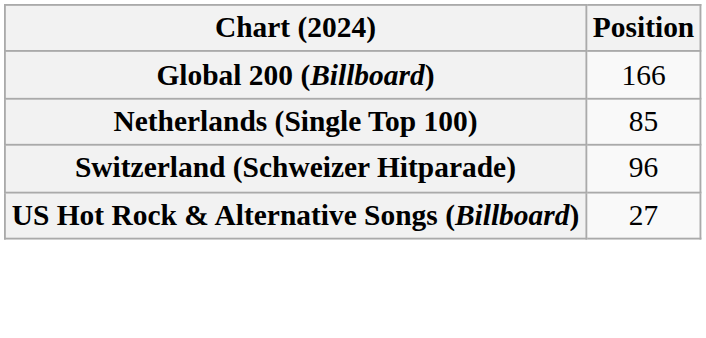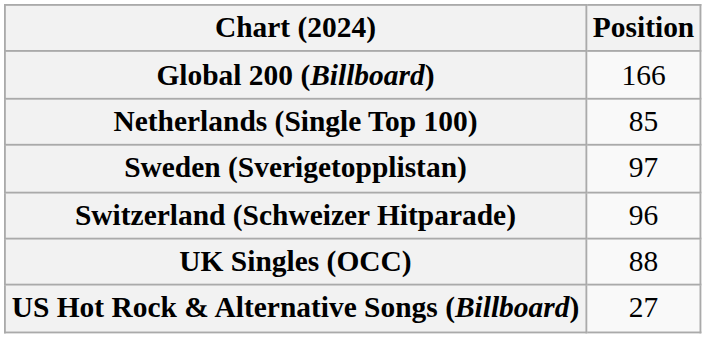+ row: Sweden (Sverigetopplistan) | 97
+ row: UK Singles (OCC) | 88
